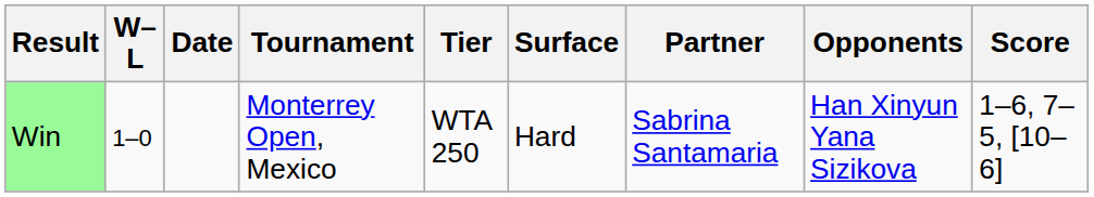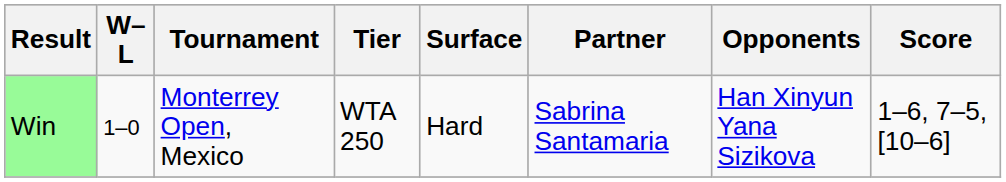- column: Date
